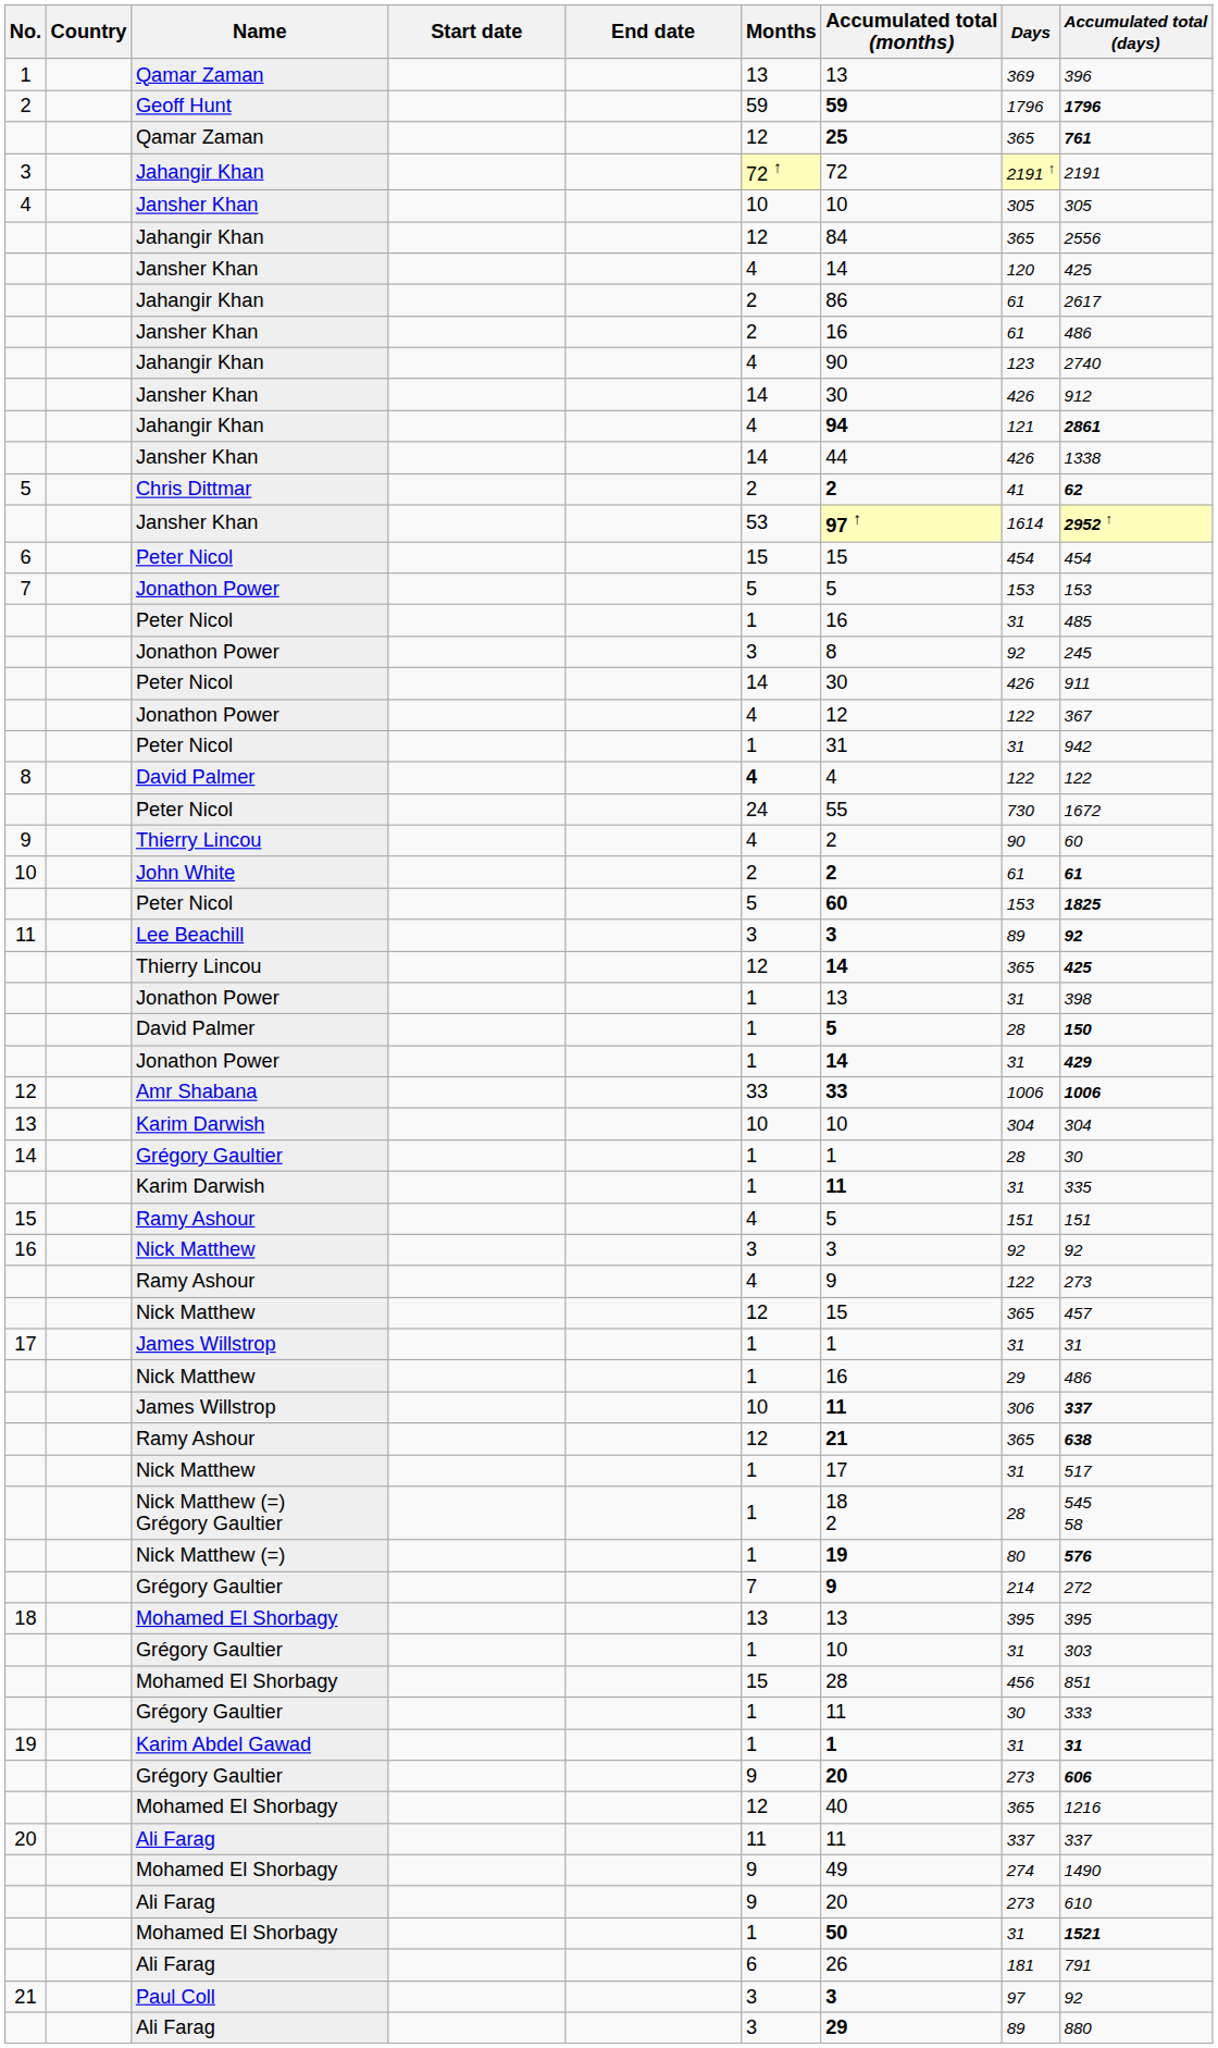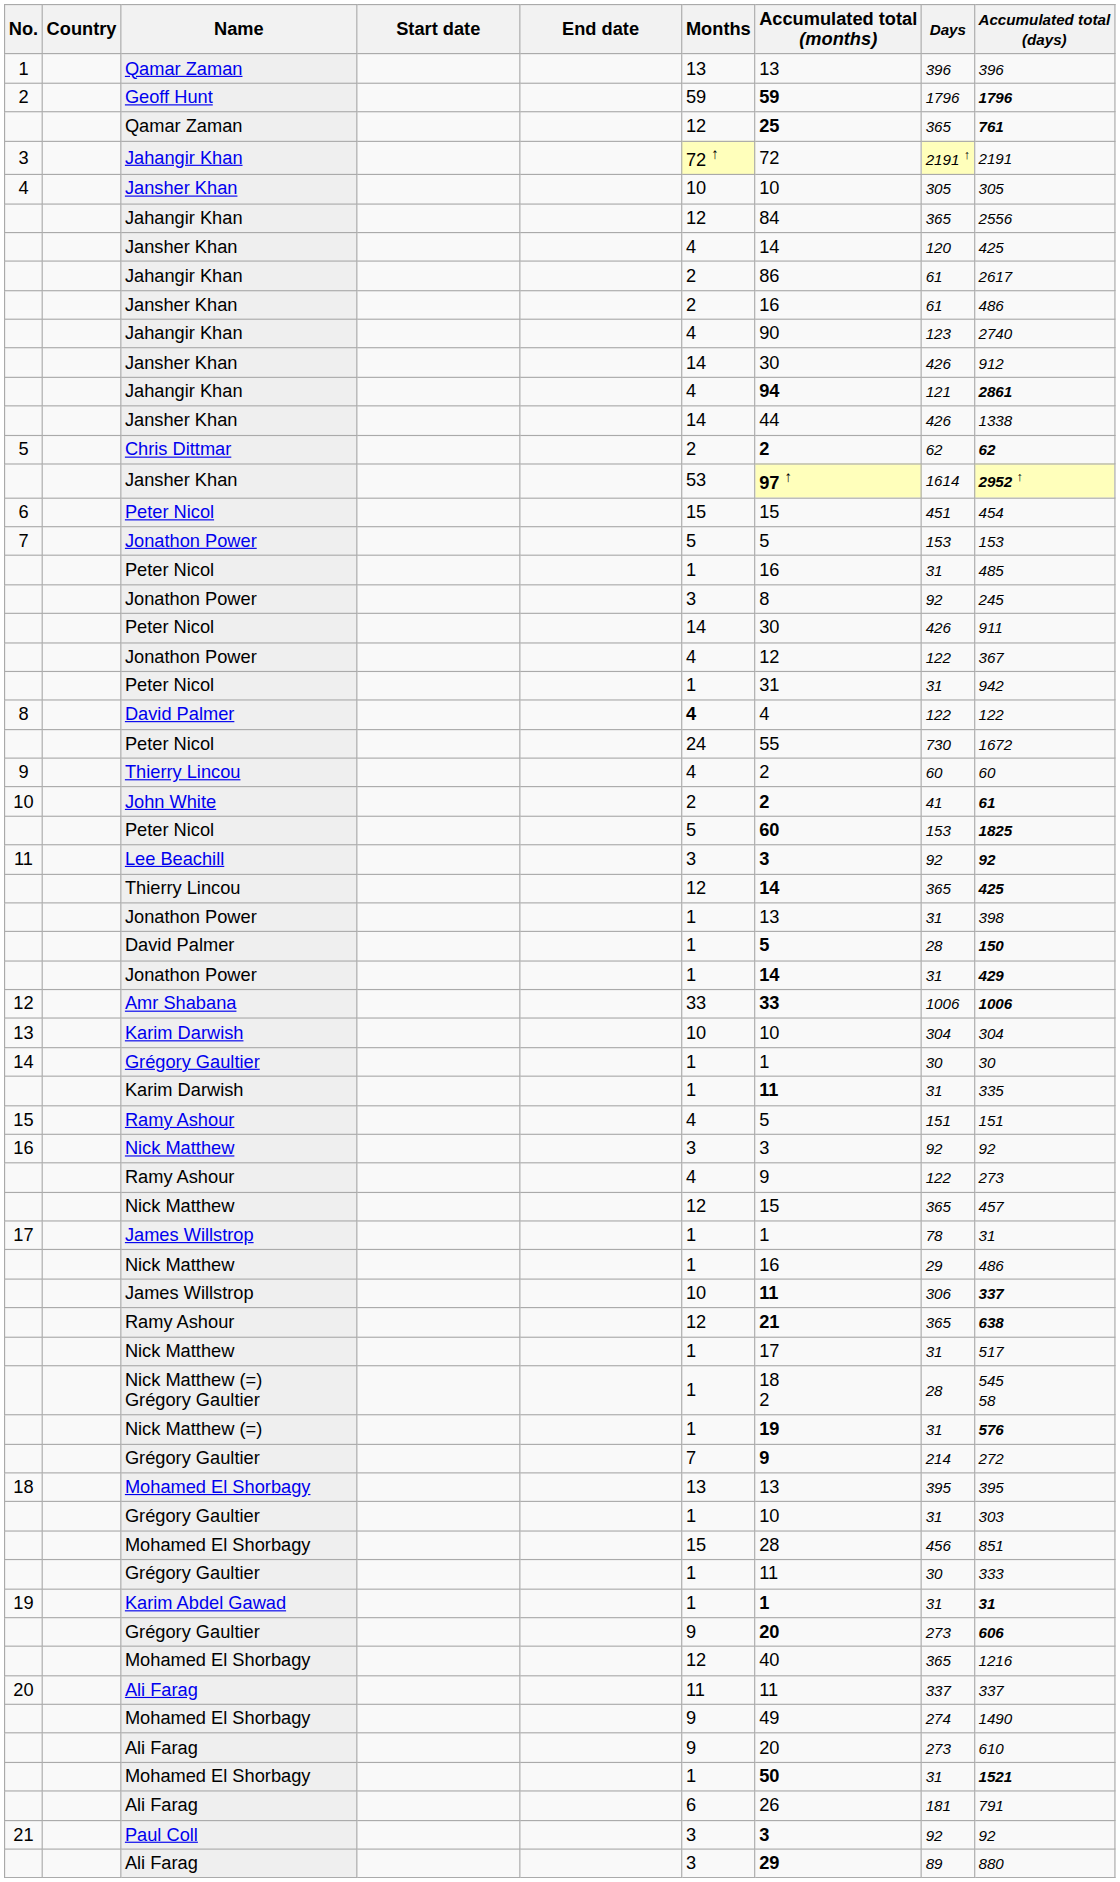1 / Qamar Zaman | Days: 369 -> 396
Chris Dittmar | Days: 41 -> 62
6 / Peter Nicol | Days: 454 -> 451
9 / Thierry Lincou | Days: 90 -> 60
John White | Days: 61 -> 41
Lee Beachill | Days: 89 -> 92
14 / Grégory Gaultier | Days: 28 -> 30
17 / James Willstrop | Days: 31 -> 78
Nick Matthew (=) | Days: 80 -> 31
Paul Coll | Days: 97 -> 92
